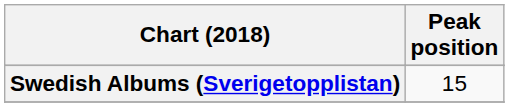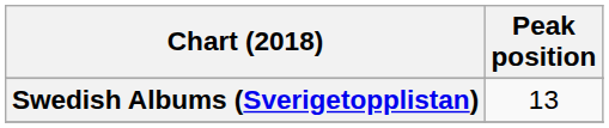Swedish Albums (Sverigetopplistan) | Peak position: 15 -> 13
